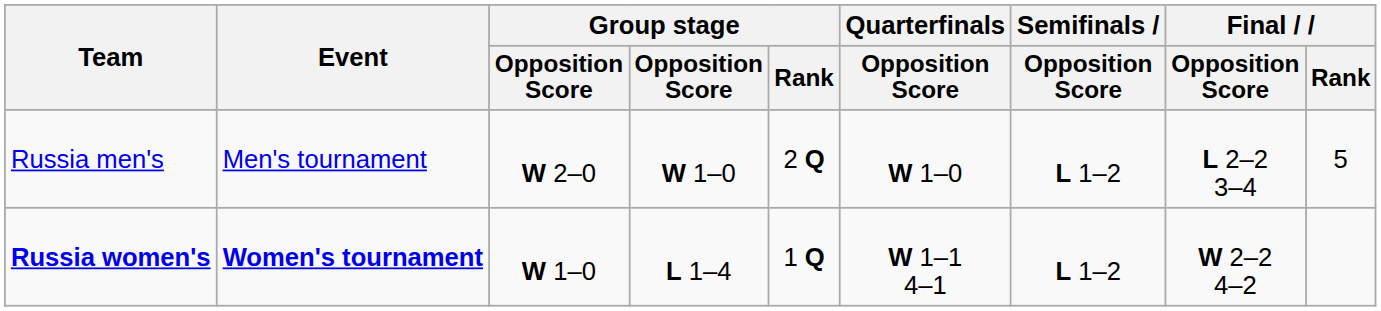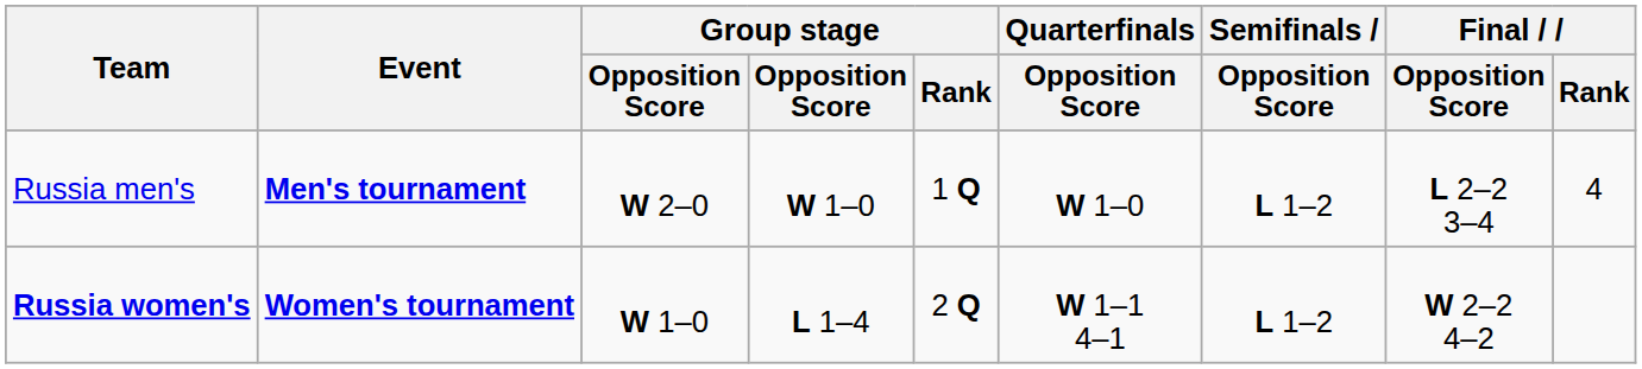Russia men's | Event: normal -> bold
Russia men's | Group stage / Rank: 2 Q -> 1 Q
Russia men's | Final / Rank: 5 -> 4
Russia women's | Group stage / Rank: 1 Q -> 2 Q
